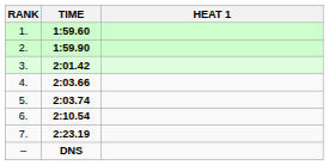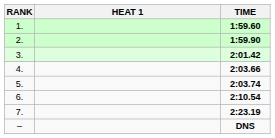columns swapped: HEAT 1 <-> TIME
